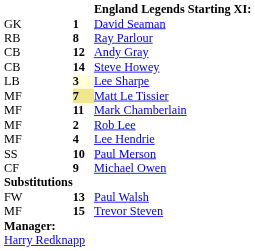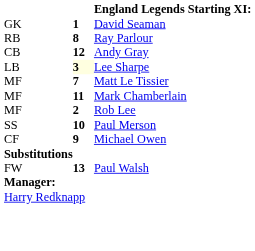- row: CB | 14 | Steve Howey
Matt Le Tissier | column 2: khaki background -> no background
- row: MF | 4 | Lee Hendrie
- row: MF | 15 | Trevor Steven
